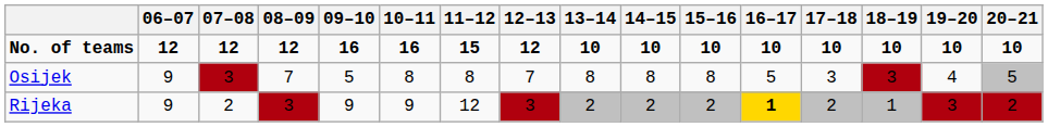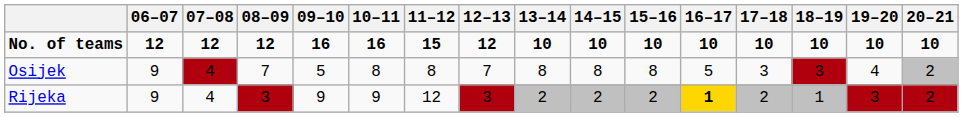Osijek | 07–08: 3 -> 4
Osijek | 20–21: 5 -> 2
Rijeka | 07–08: 2 -> 4
